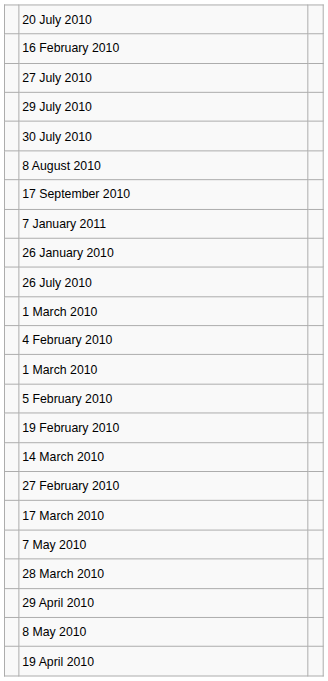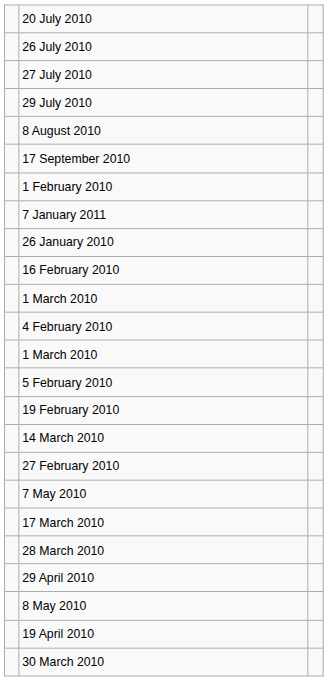rows swapped: 26 July 2010 <-> 16 February 2010
- row: 30 July 2010
+ row: 1 February 2010
rows swapped: 17 March 2010 <-> 7 May 2010
+ row: 30 March 2010
